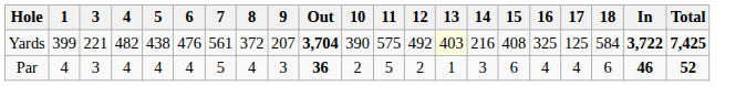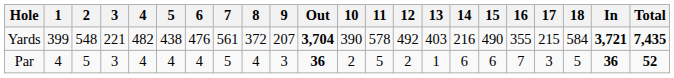+ column: 2 | 548 | 5
Yards | 11: 575 -> 578
Yards | 13: lightyellow background -> no background
Yards | 15: 408 -> 490
Yards | 16: 325 -> 355
Yards | 17: 125 -> 215
Yards | In: 3,722 -> 3,721
Yards | Total: 7,425 -> 7,435
Par | 14: 3 -> 6
Par | 16: 4 -> 7
Par | 17: 4 -> 3
Par | 18: 6 -> 5
Par | In: 46 -> 36
